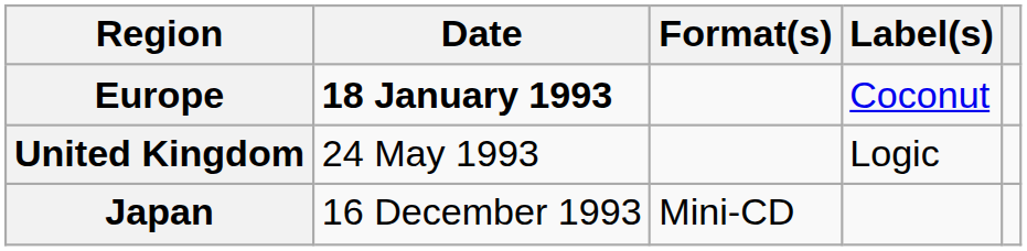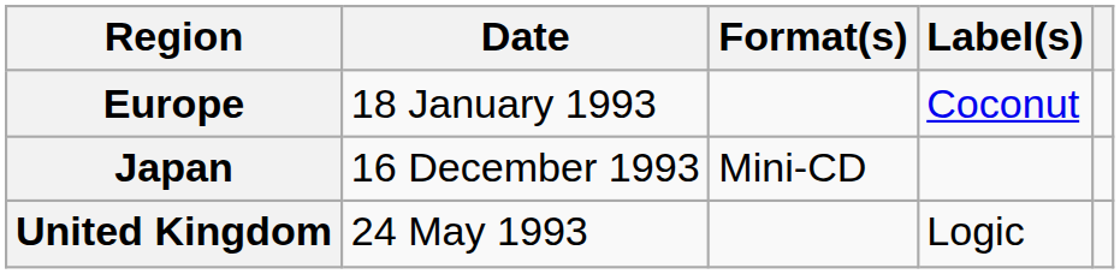Europe | Date: bold -> normal
rows swapped: United Kingdom <-> Japan
